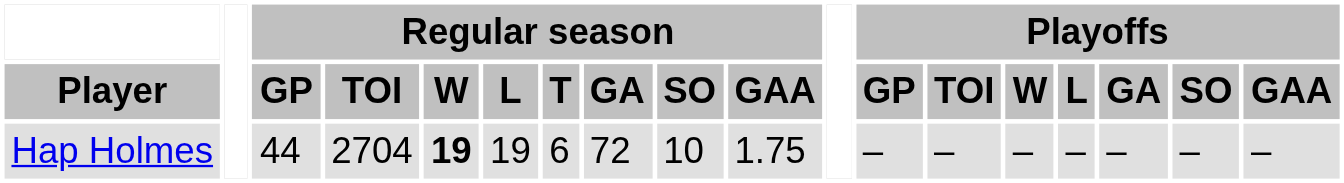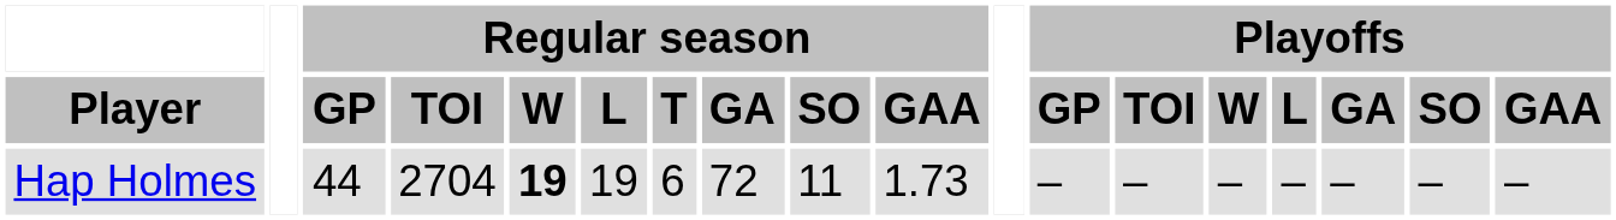Hap Holmes | Regular season / SO: 10 -> 11
Hap Holmes | Regular season / GAA: 1.75 -> 1.73
